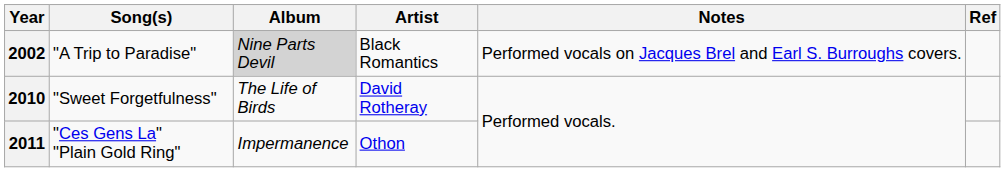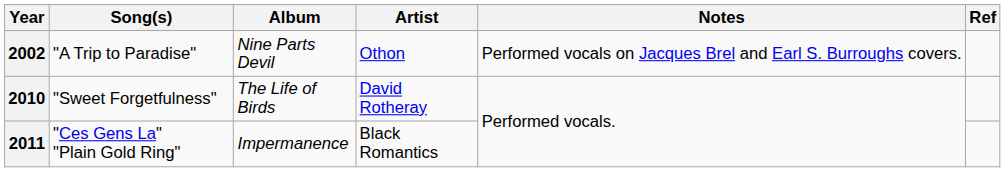2002 | Album: lightgrey background -> no background
2002 | Artist: Black Romantics -> Othon
2011 | Artist: Othon -> Black Romantics
